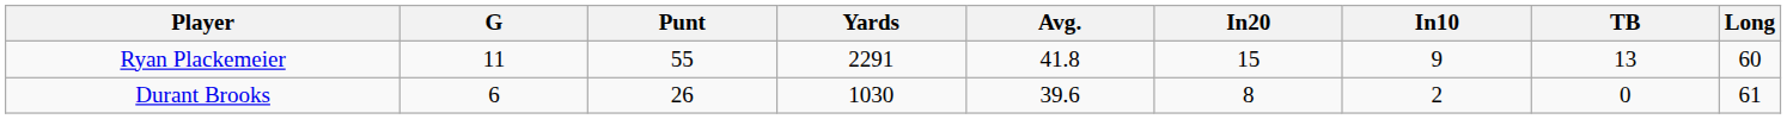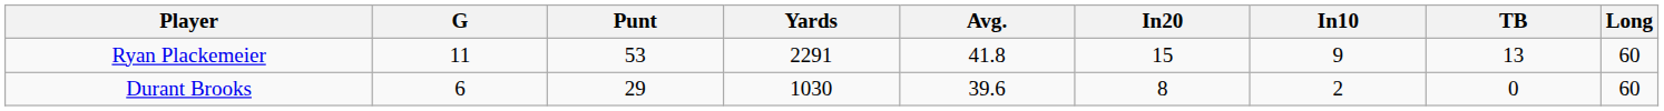Ryan Plackemeier | Punt: 55 -> 53
Durant Brooks | Punt: 26 -> 29
Durant Brooks | Long: 61 -> 60
